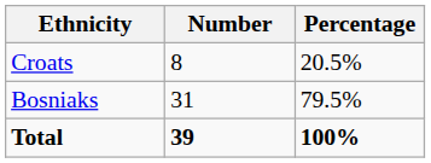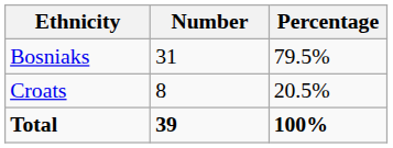rows swapped: Bosniaks <-> Croats
